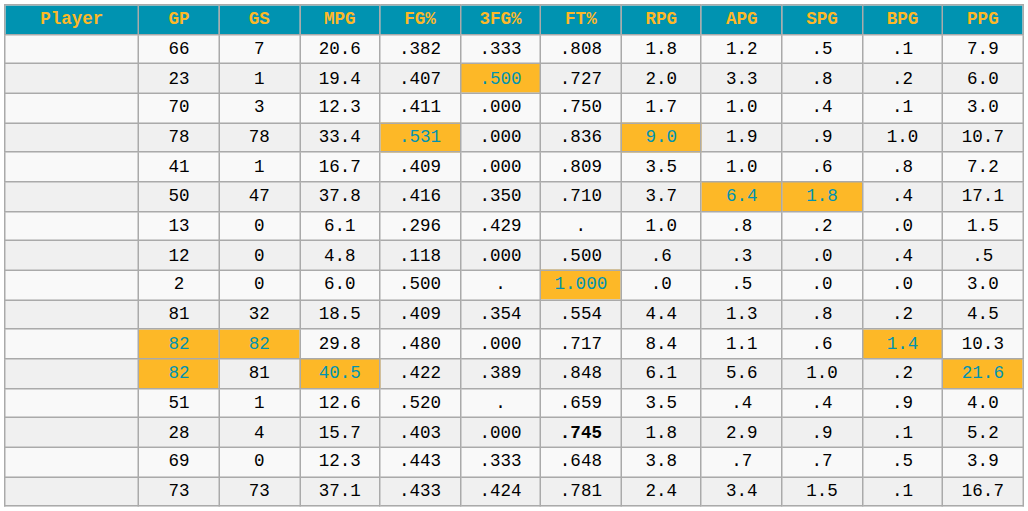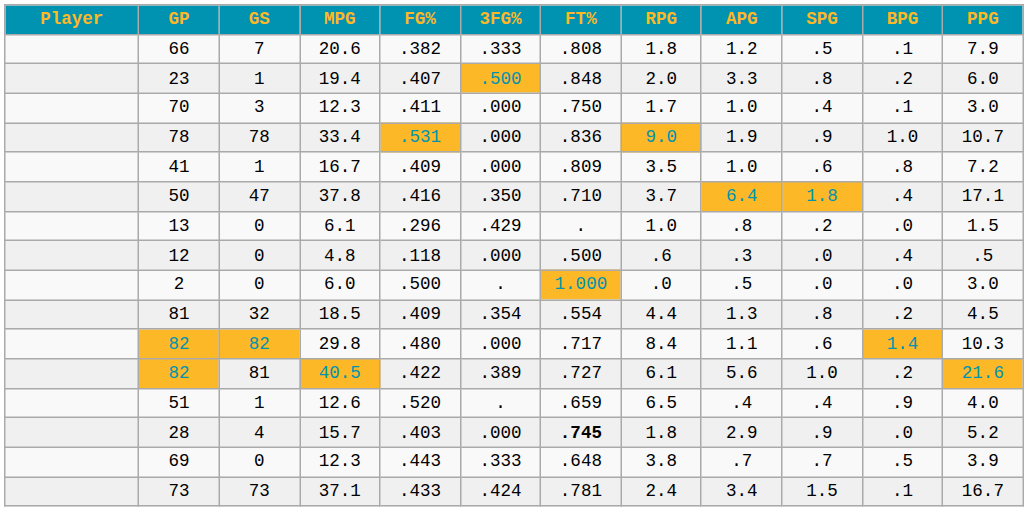23 | FT%: .727 -> .848
82 / 40.5 | FT%: .848 -> .727
51 | RPG: 3.5 -> 6.5
28 | BPG: .1 -> .0
